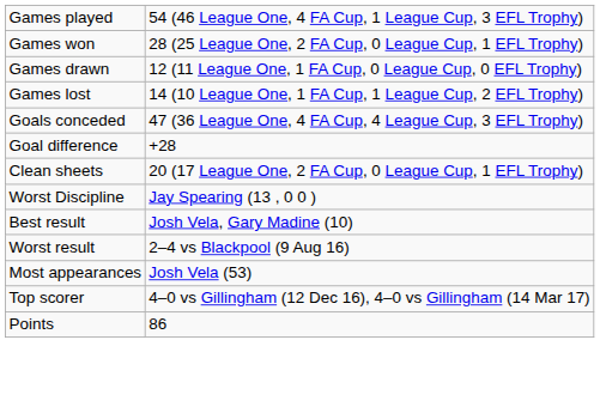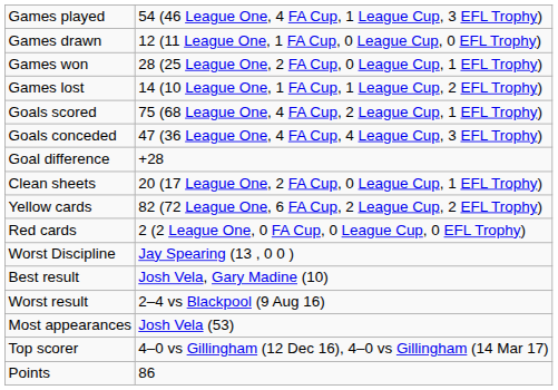rows swapped: Games won <-> Games drawn
+ row: Goals scored | 75 (68 League One, 4 FA Cup, 2 League Cup, 1 EFL Trophy)
+ row: Yellow cards | 82 (72 League One, 6 FA Cup, 2 League Cup, 2 EFL Trophy)
+ row: Red cards | 2 (2 League One, 0 FA Cup, 0 League Cup, 0 EFL Trophy)
